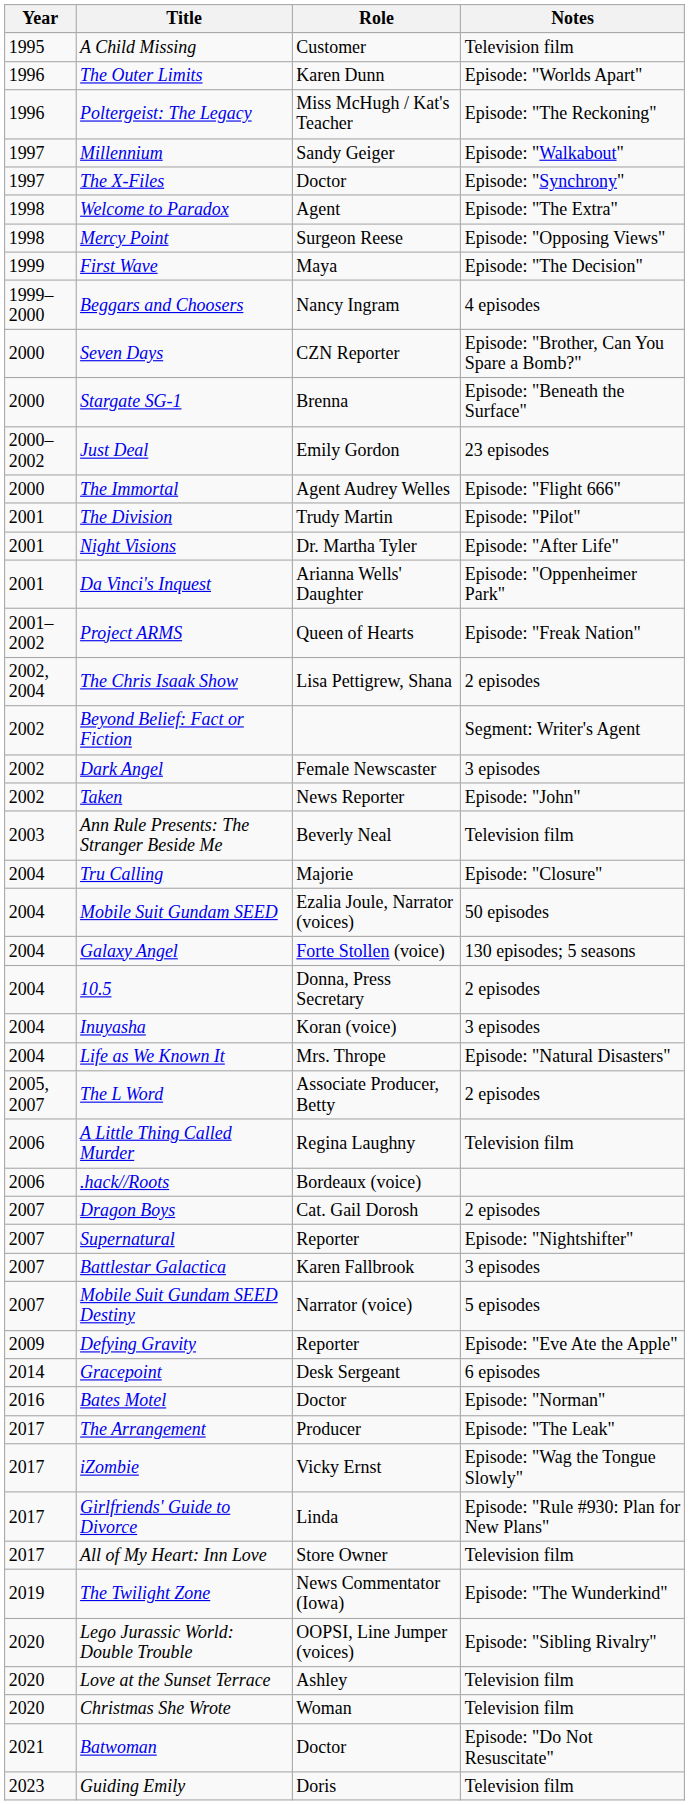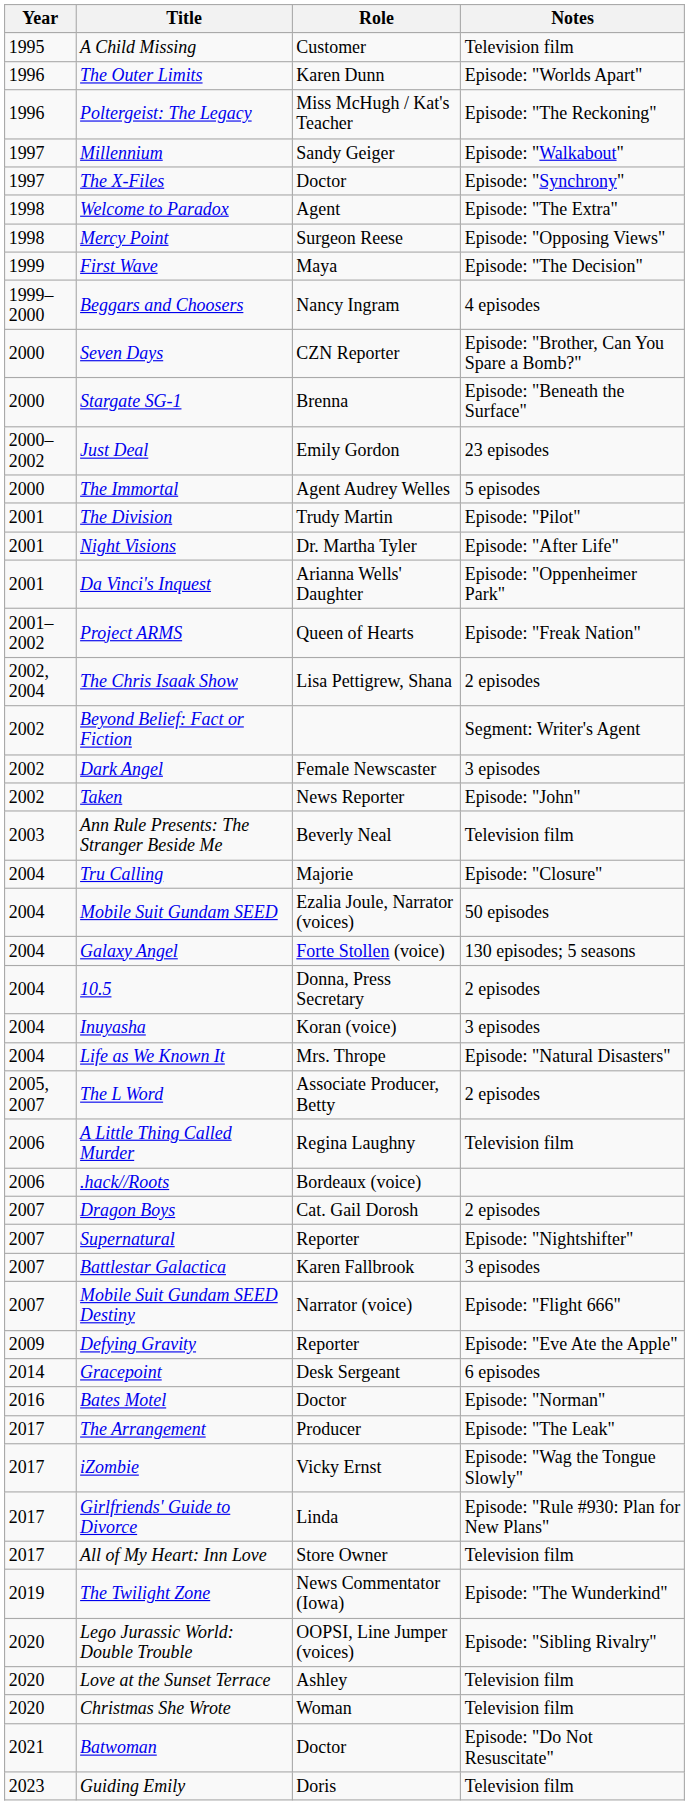The Immortal | Notes: Episode: "Flight 666" -> 5 episodes
Mobile Suit Gundam SEED Destiny | Notes: 5 episodes -> Episode: "Flight 666"
